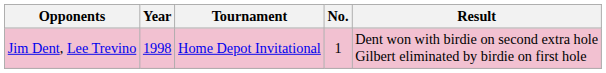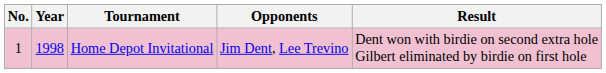columns swapped: No. <-> Opponents
